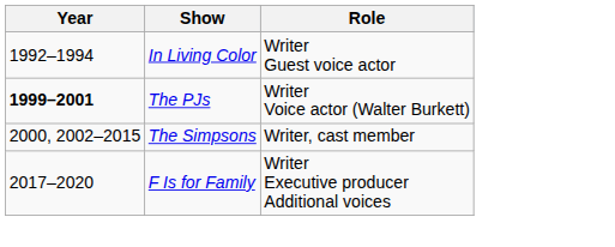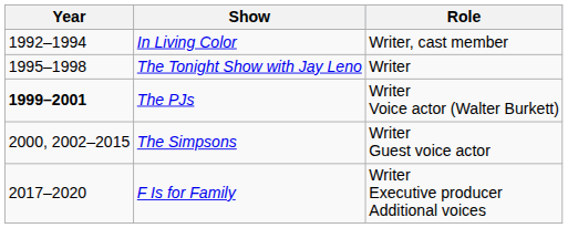In Living Color | Role: Writer Guest voice actor -> Writer, cast member
+ row: 1995–1998 | The Tonight Show with Jay Leno | Writer
The Simpsons | Role: Writer, cast member -> Writer Guest voice actor
